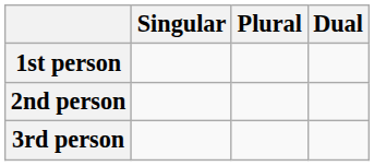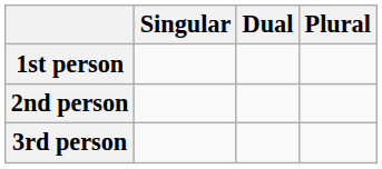columns swapped: Dual <-> Plural
